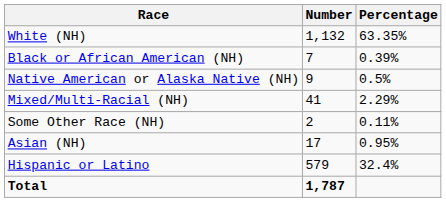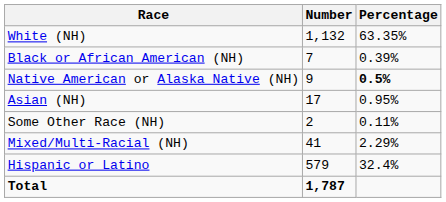Native American or Alaska Native (NH) | Percentage: normal -> bold
rows swapped: Asian (NH) <-> Mixed/Multi-Racial (NH)
